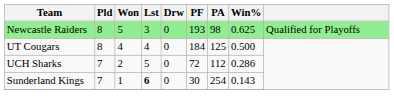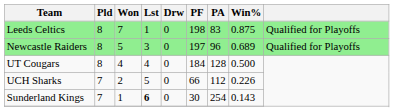+ row: Leeds Celtics | 8 | 7 | 1 | 0 | 198 | 83 | 0.875 | Qualified for Playoffs
Newcastle Raiders | PF: 193 -> 197
Newcastle Raiders | PA: 98 -> 96
Newcastle Raiders | Win%: 0.625 -> 0.689
UT Cougars | PA: 125 -> 128
UCH Sharks | PF: 72 -> 66
UCH Sharks | Win%: 0.286 -> 0.226
